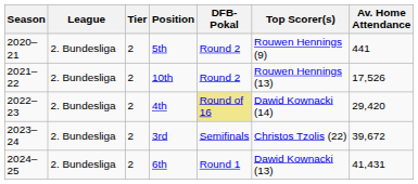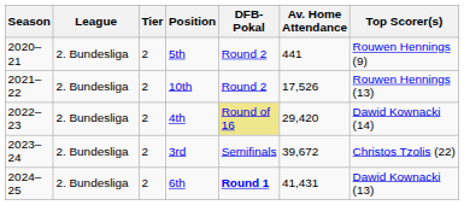columns swapped: Av. Home Attendance <-> Top Scorer(s)
6th | DFB-Pokal: normal -> bold
